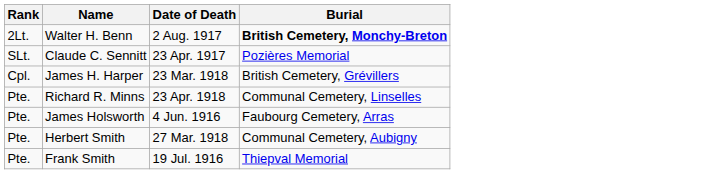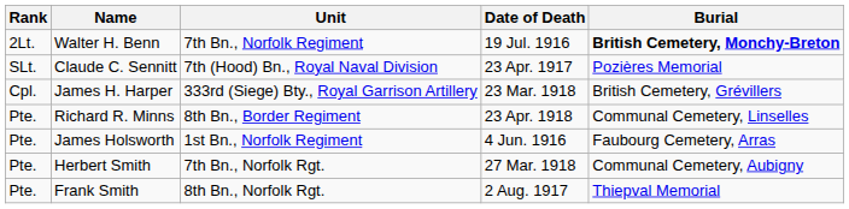+ column: Unit | 7th Bn., Norfolk Regiment | 7th (Hood) Bn., Royal Naval Division | 333rd (Siege) Bty., Royal Garrison Artillery | 8th Bn., Border Regiment | 1st Bn., Norfolk Regiment | 7th Bn., Norfolk Rgt. | 8th Bn., Norfolk Rgt.
Walter H. Benn | Date of Death: 2 Aug. 1917 -> 19 Jul. 1916
Frank Smith | Date of Death: 19 Jul. 1916 -> 2 Aug. 1917
